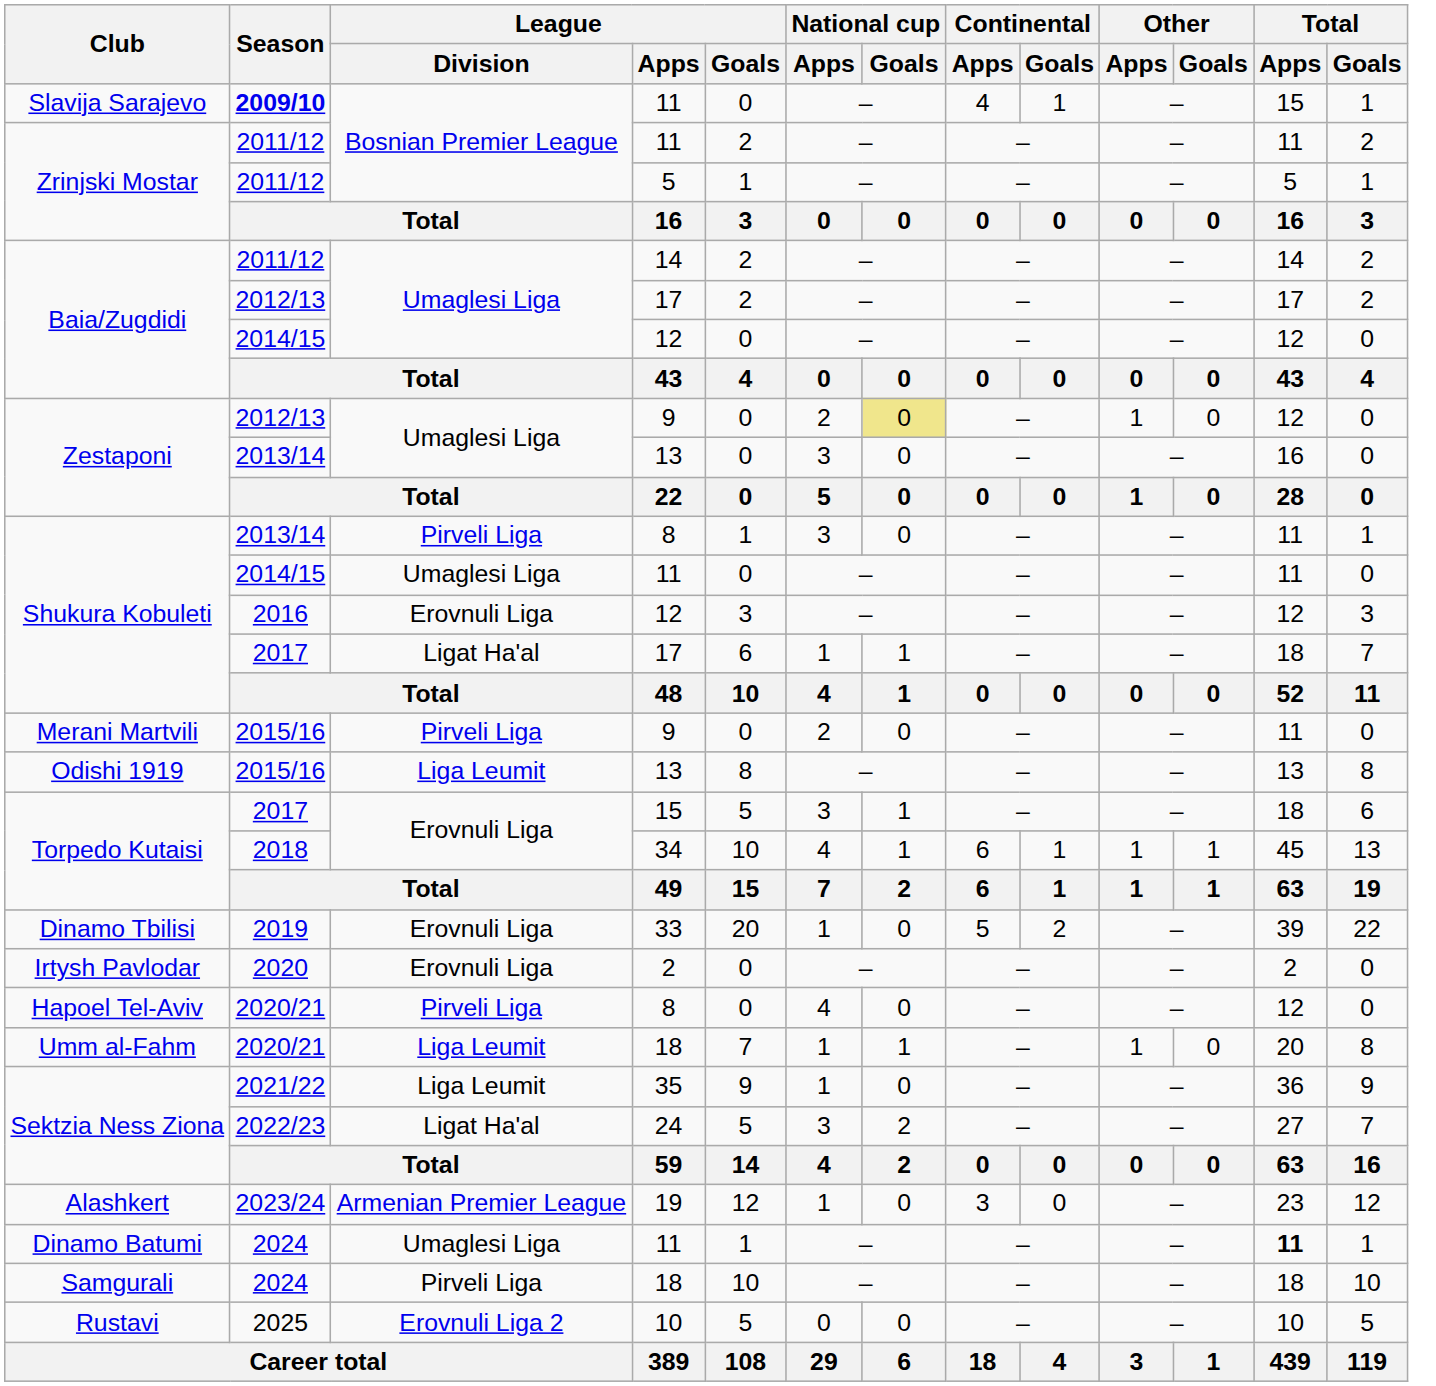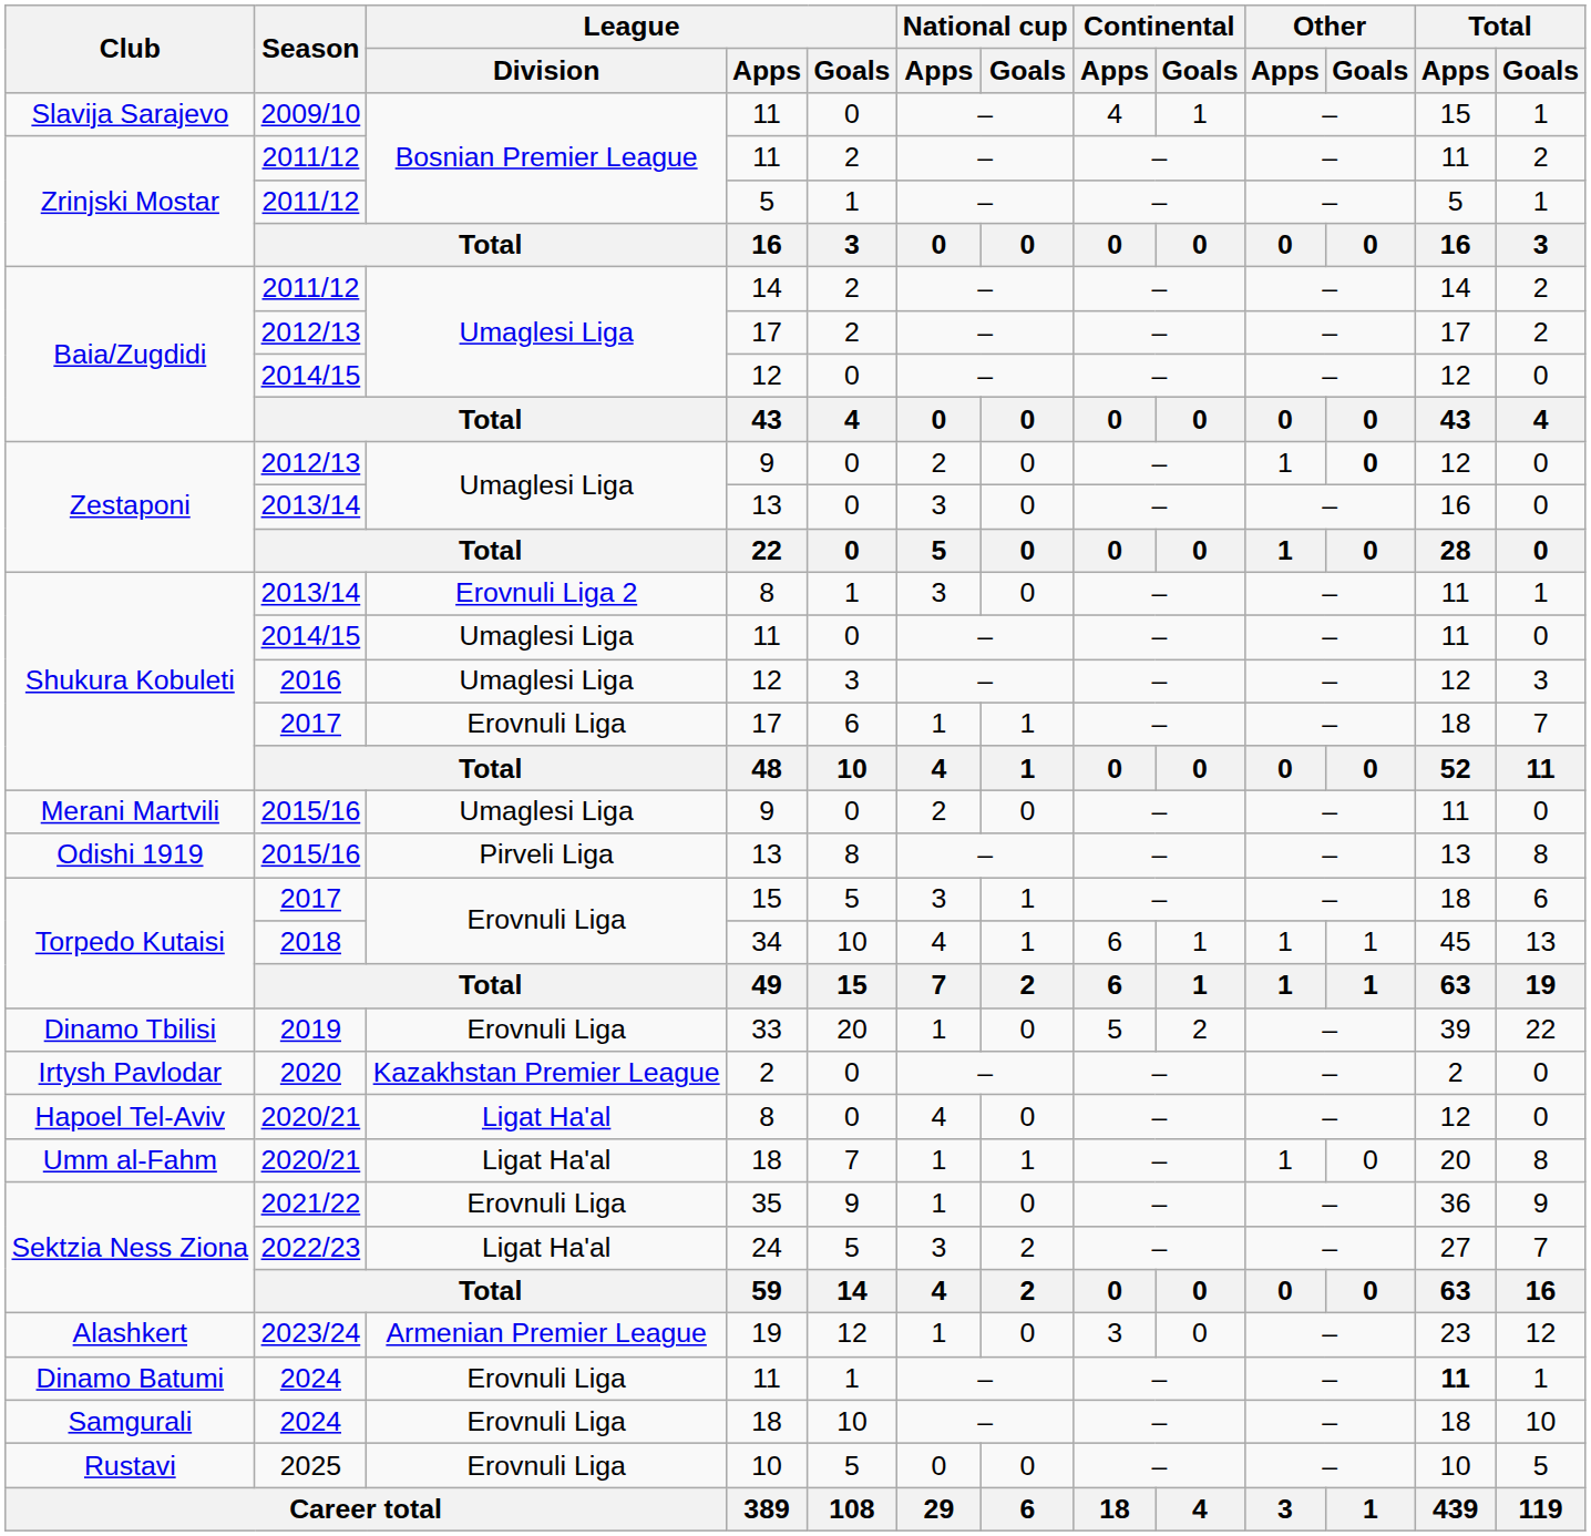Slavija Sarajevo | Season: bold -> normal
Zestaponi / 9 | National cup / Goals: khaki background -> no background
Zestaponi / 9 | Other / Goals: normal -> bold
Shukura Kobuleti / 8 | League / Division: Pirveli Liga -> Erovnuli Liga 2
Shukura Kobuleti / 12 | League / Division: Erovnuli Liga -> Umaglesi Liga
Shukura Kobuleti / 17 | League / Division: Ligat Ha'al -> Erovnuli Liga
Merani Martvili | League / Division: Pirveli Liga -> Umaglesi Liga
Odishi 1919 | League / Division: Liga Leumit -> Pirveli Liga
Irtysh Pavlodar | League / Division: Erovnuli Liga -> Kazakhstan Premier League
Hapoel Tel-Aviv | League / Division: Pirveli Liga -> Ligat Ha'al
Umm al-Fahm | League / Division: Liga Leumit -> Ligat Ha'al
Sektzia Ness Ziona / 35 | League / Division: Liga Leumit -> Erovnuli Liga
Dinamo Batumi | League / Division: Umaglesi Liga -> Erovnuli Liga
Samgurali | League / Division: Pirveli Liga -> Erovnuli Liga
Rustavi | League / Division: Erovnuli Liga 2 -> Erovnuli Liga
